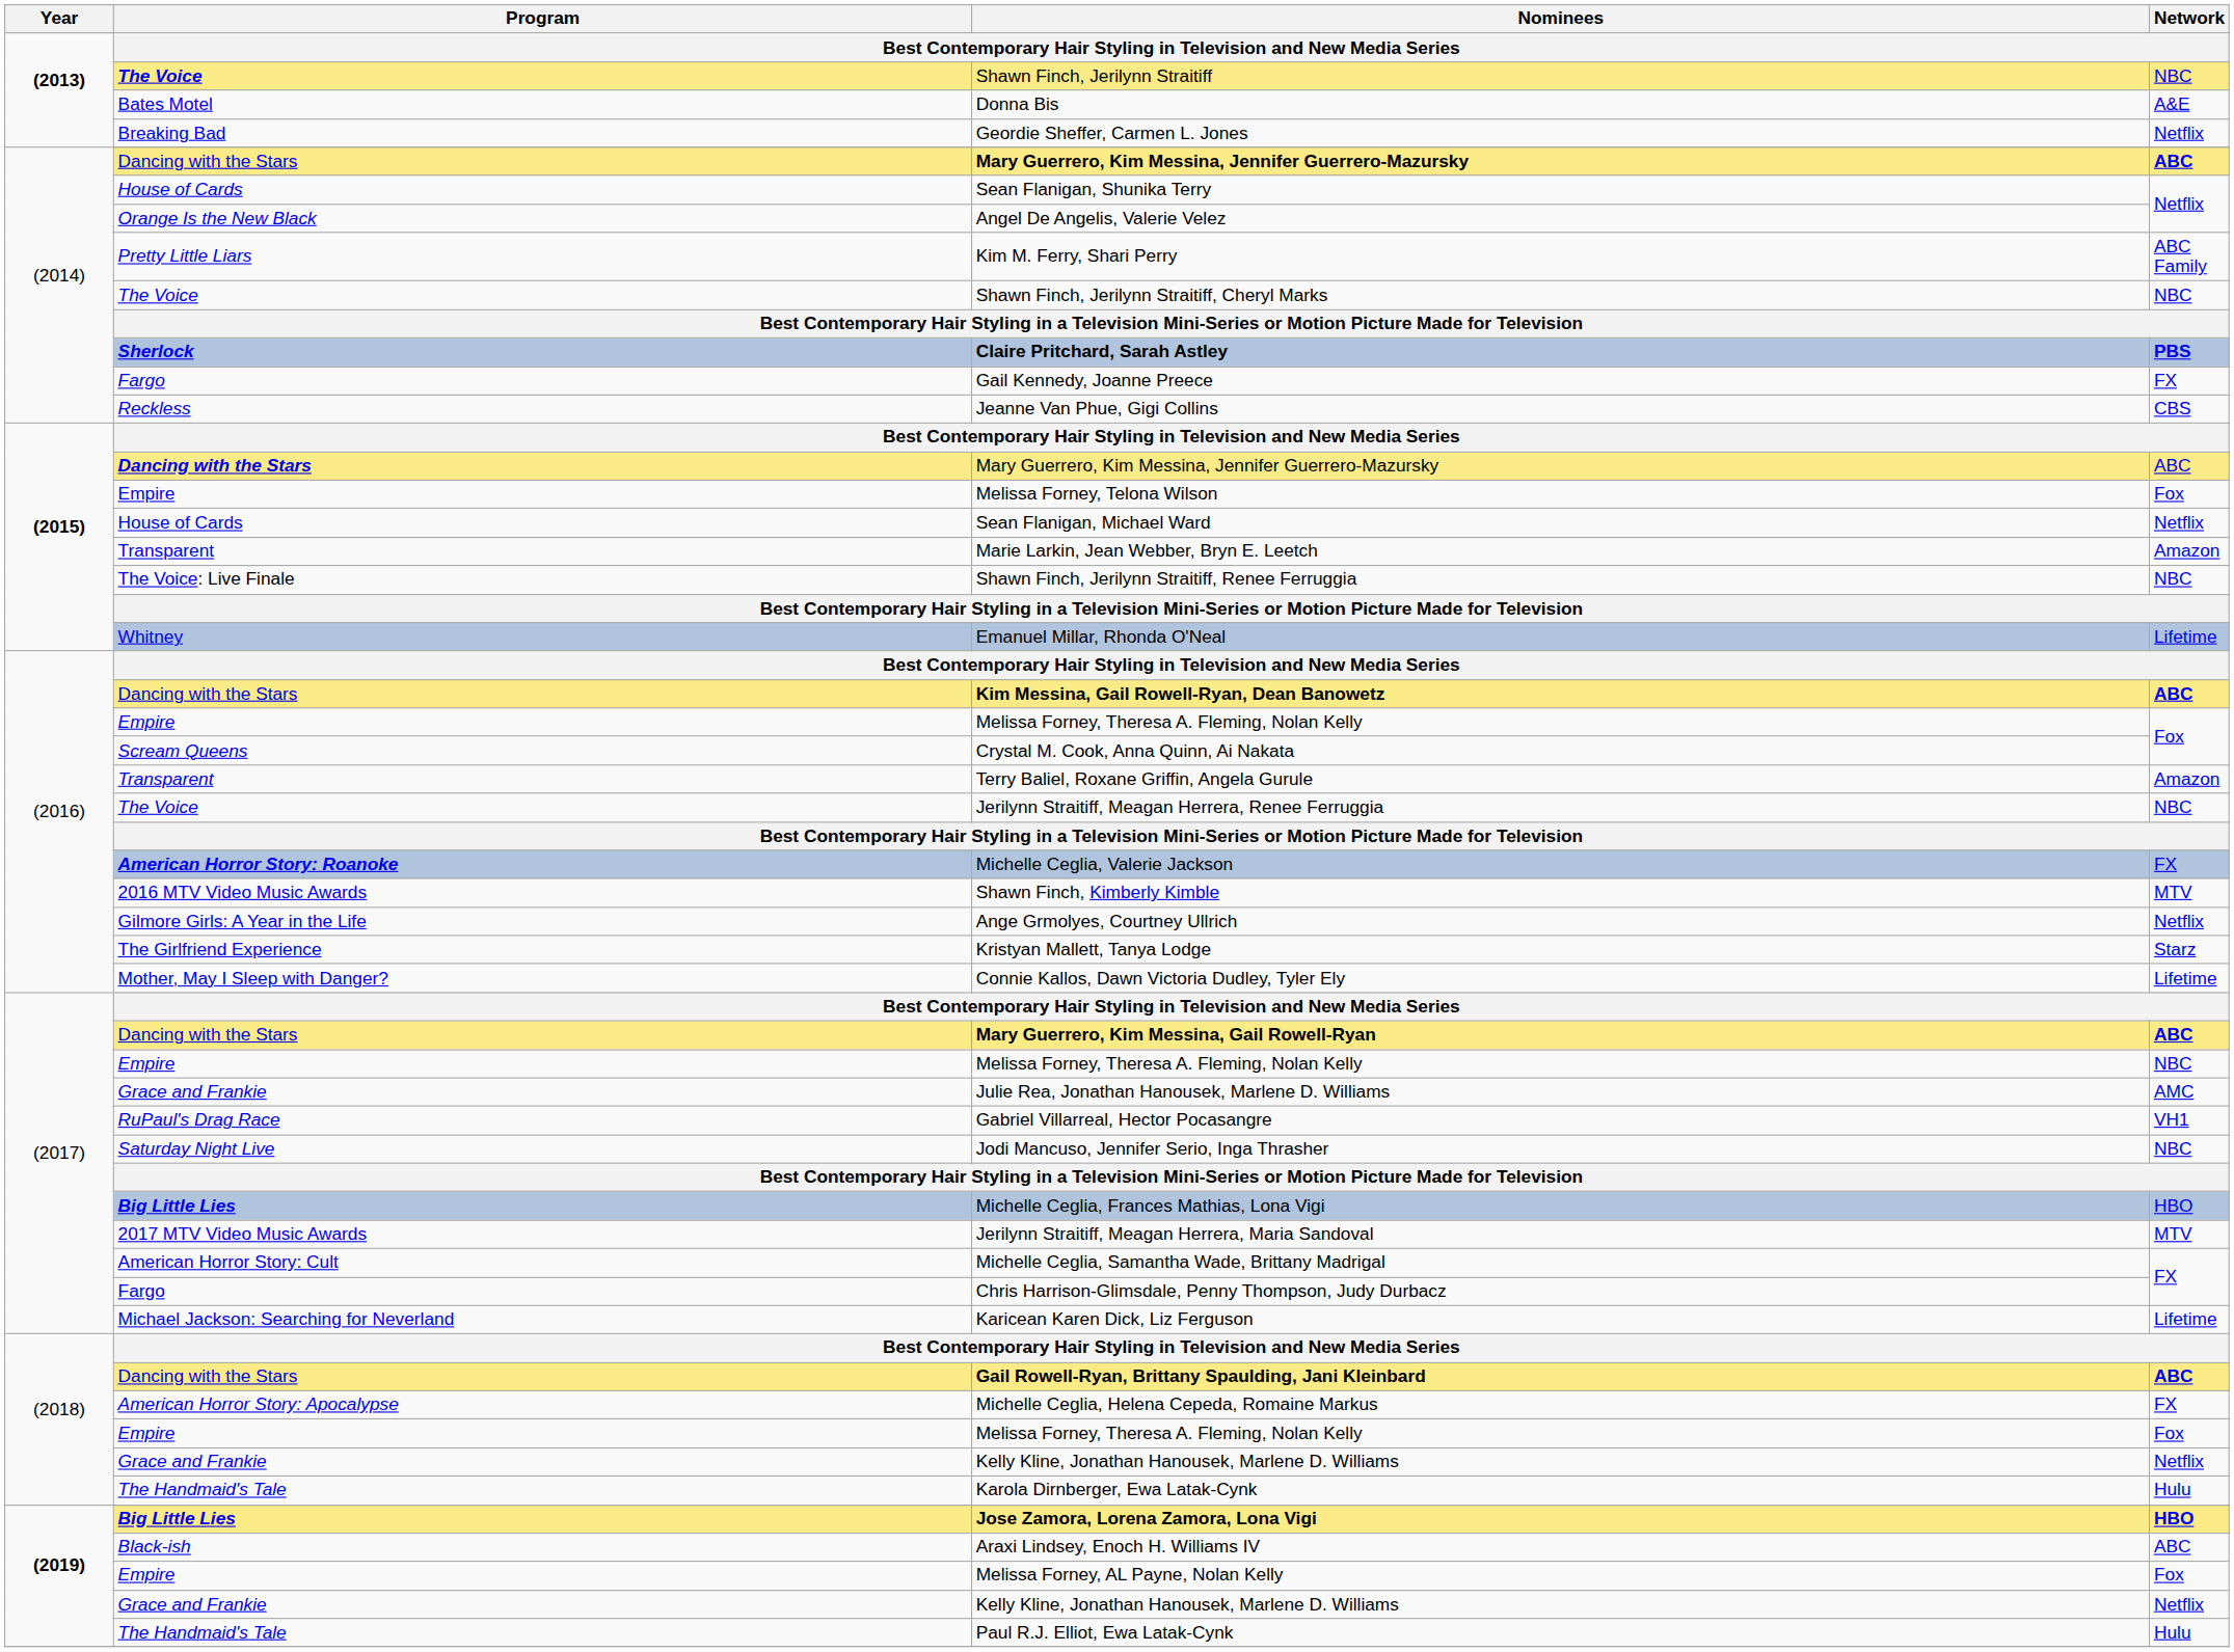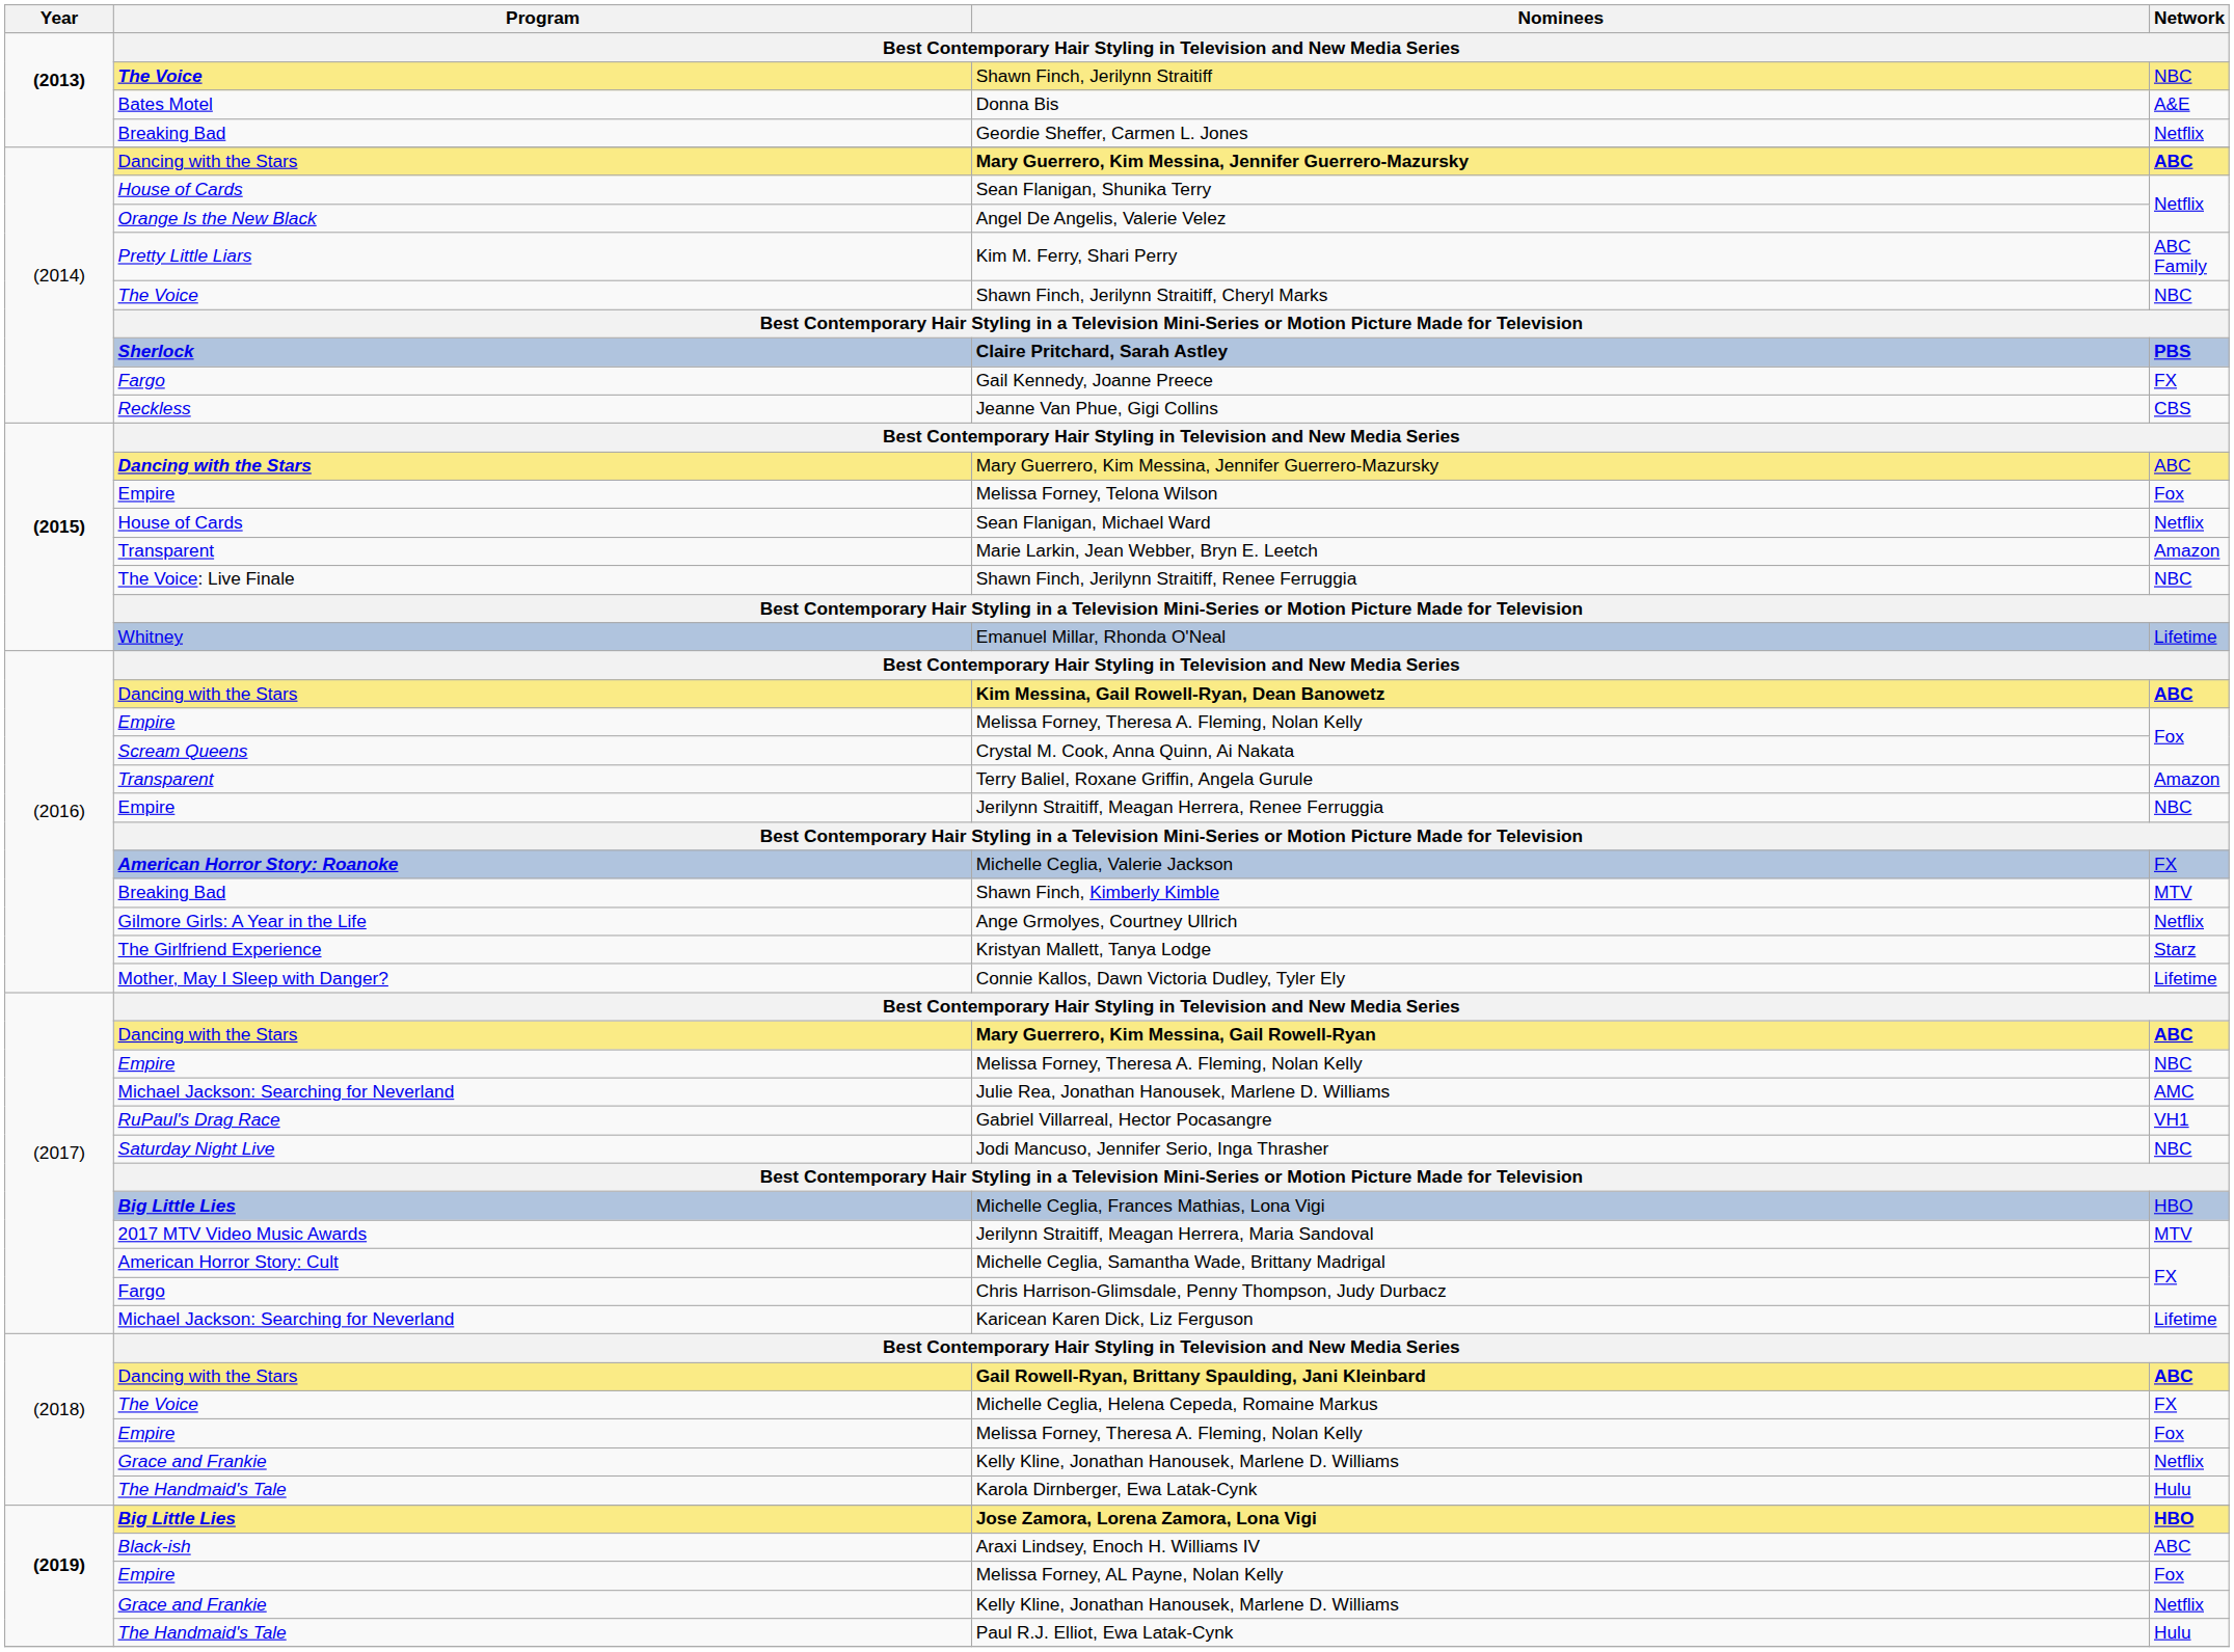Jerilynn Straitiff, Meagan Herrera, Renee Ferruggia | Program: The Voice -> Empire
Shawn Finch, Kimberly Kimble | Program: 2016 MTV Video Music Awards -> Breaking Bad
Julie Rea, Jonathan Hanousek, Marlene D. Williams | Program: Grace and Frankie -> Michael Jackson: Searching for Neverland
Michelle Ceglia, Helena Cepeda, Romaine Markus | Program: American Horror Story: Apocalypse -> The Voice
